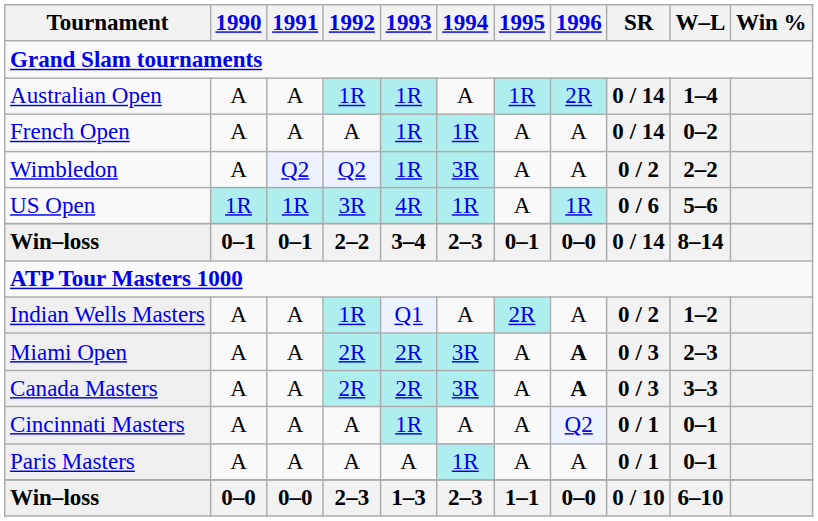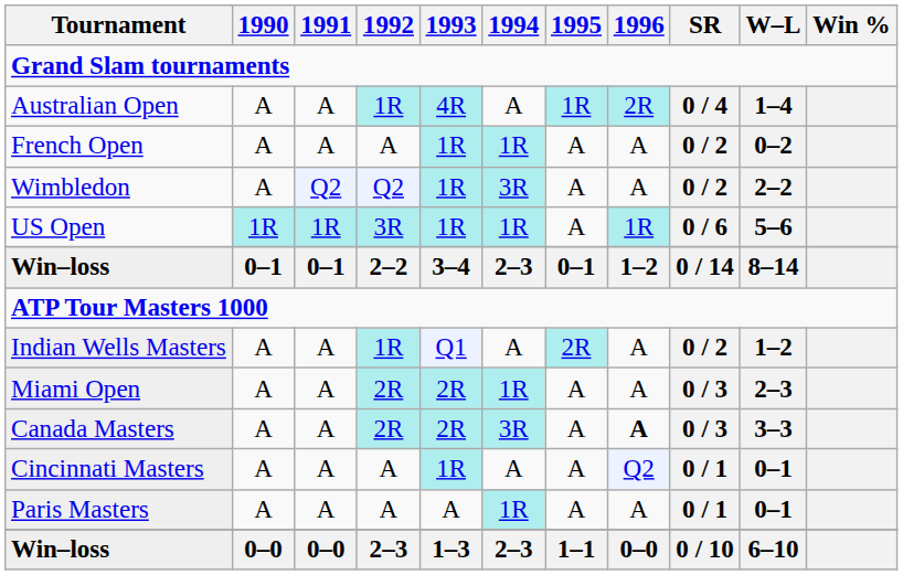Australian Open | 1993: 1R -> 4R
Australian Open | SR: 0 / 14 -> 0 / 4
French Open | SR: 0 / 14 -> 0 / 2
US Open | 1993: 4R -> 1R
Win–loss / 2–2 | 1996: 0–0 -> 1–2
Miami Open | 1994: 3R -> 1R
Miami Open | 1996: bold -> normal
